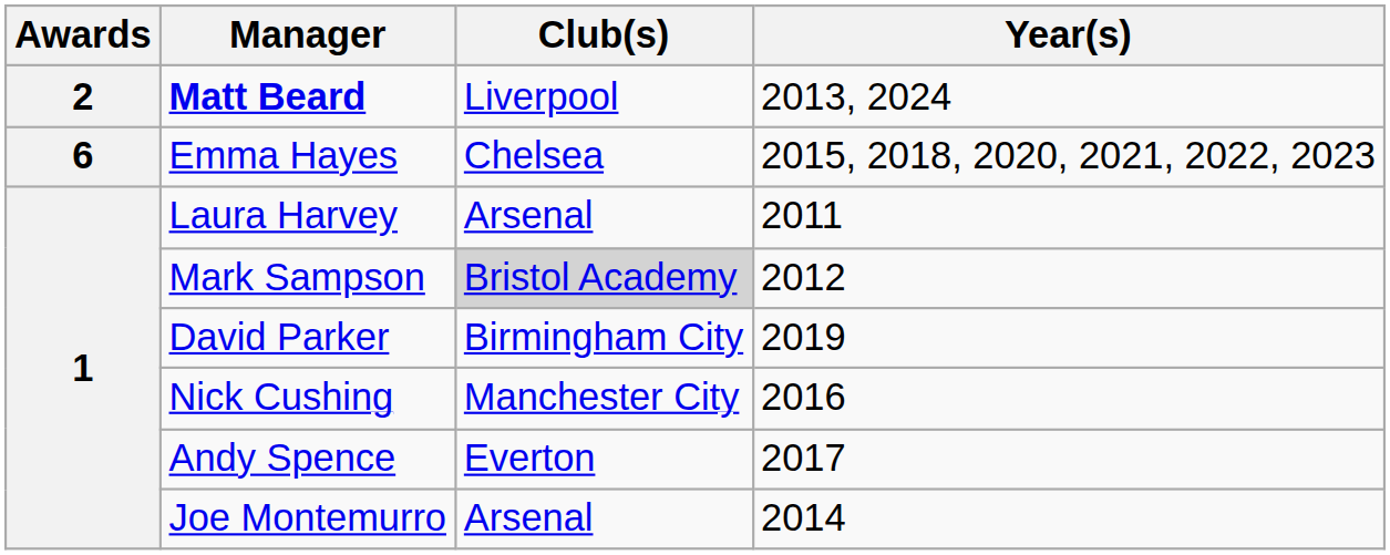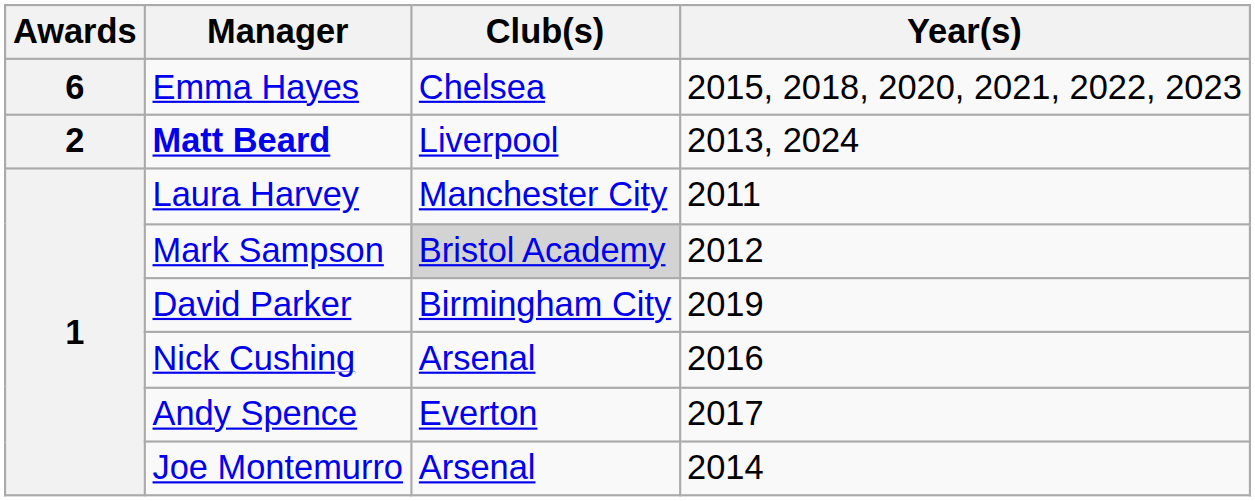rows swapped: Emma Hayes <-> Matt Beard
Laura Harvey | Club(s): Arsenal -> Manchester City
Nick Cushing | Club(s): Manchester City -> Arsenal
